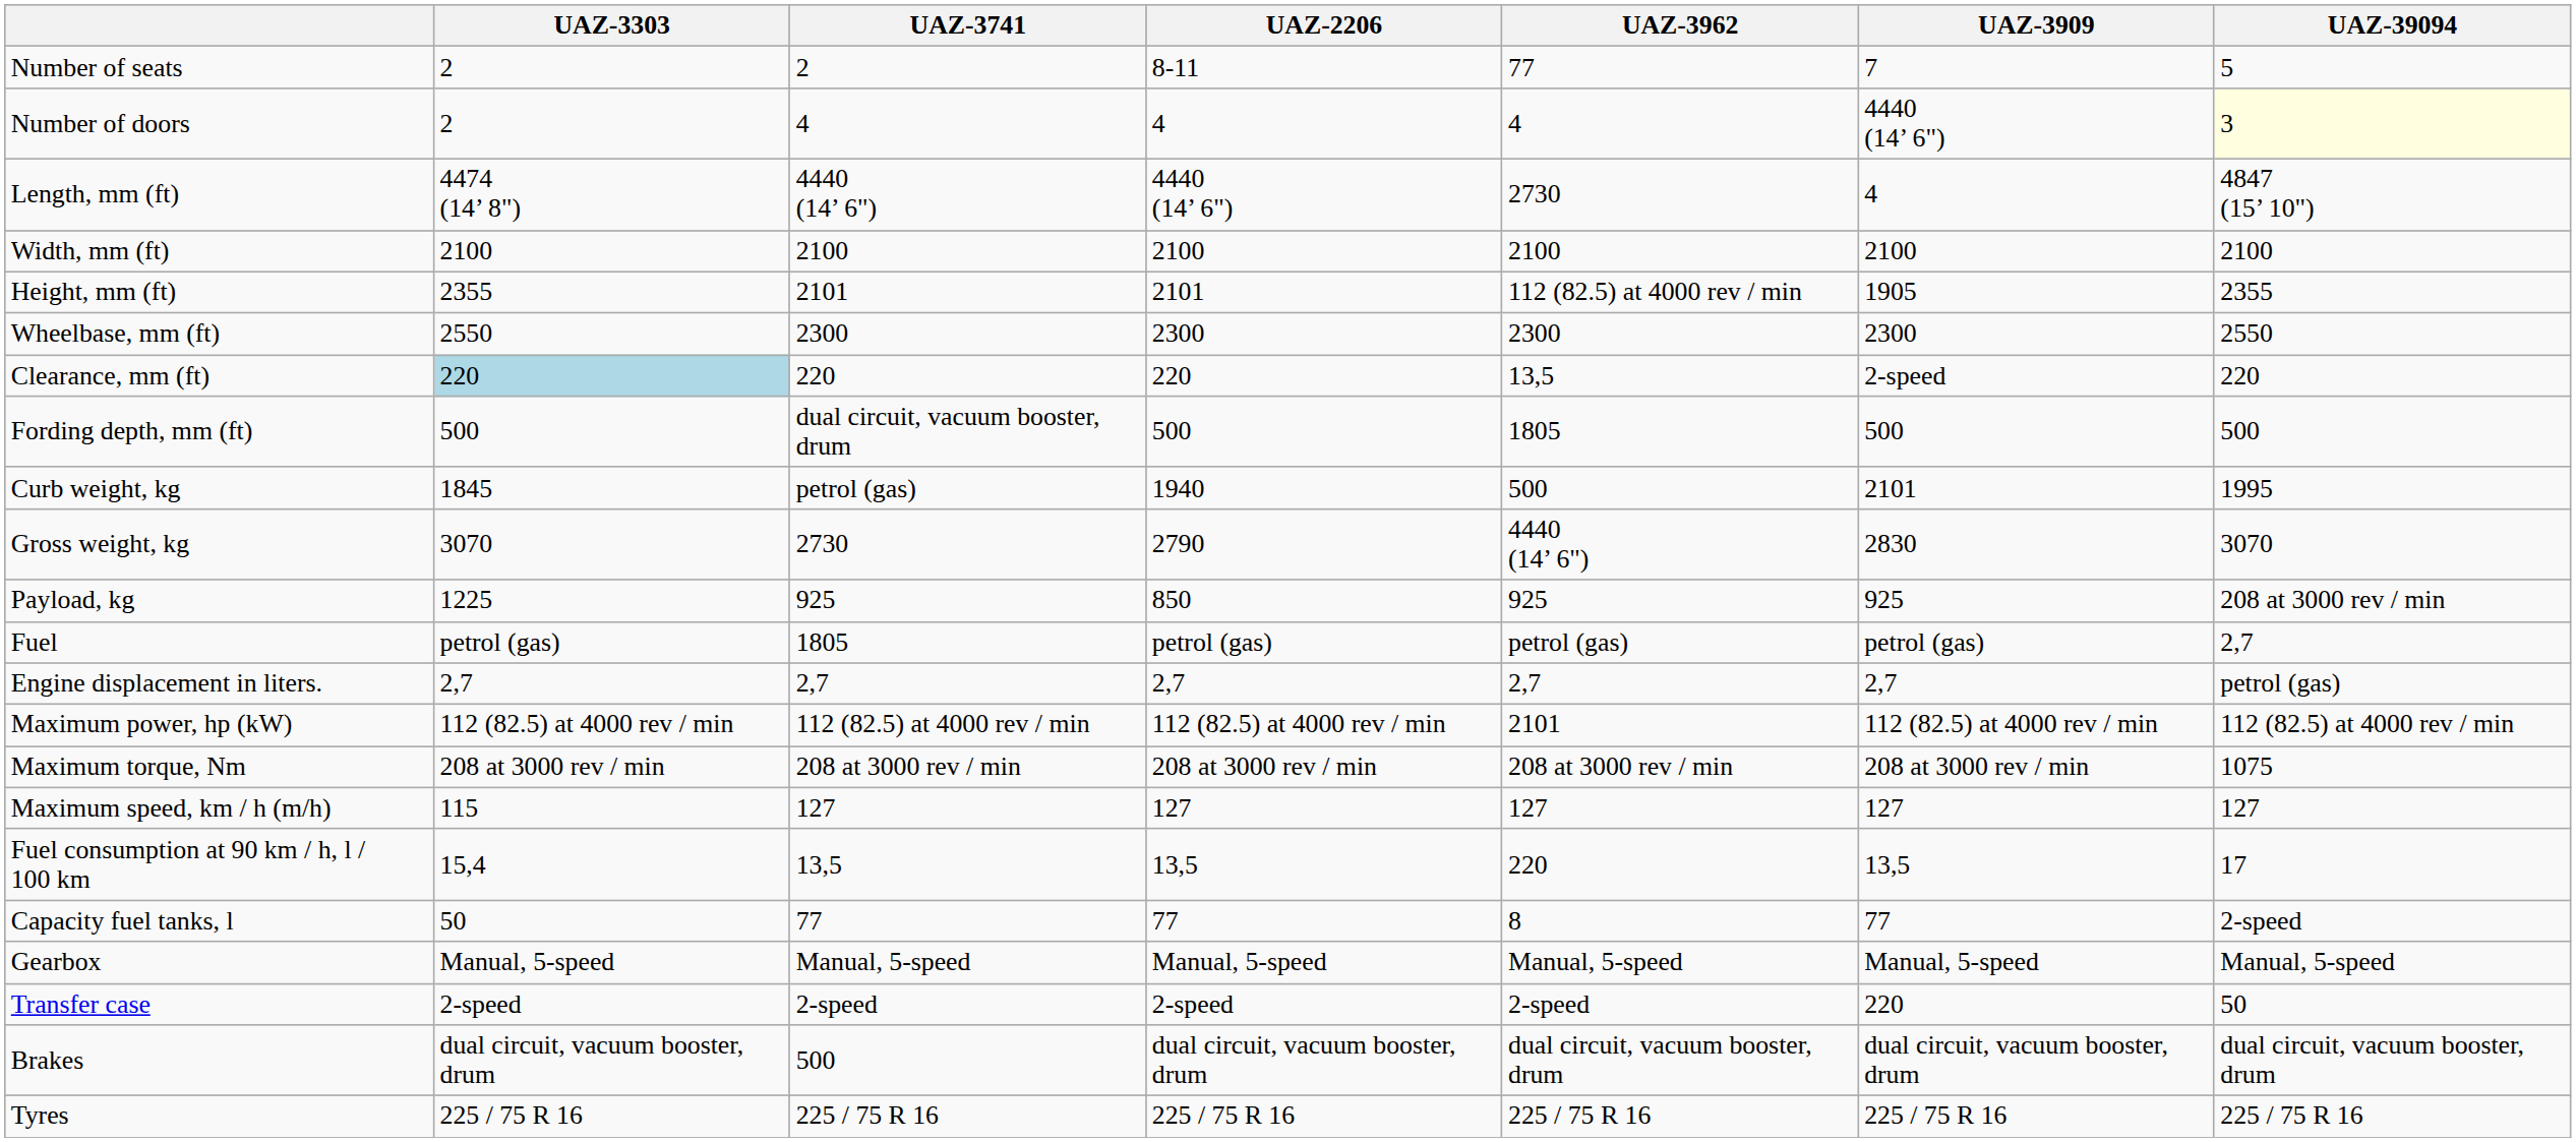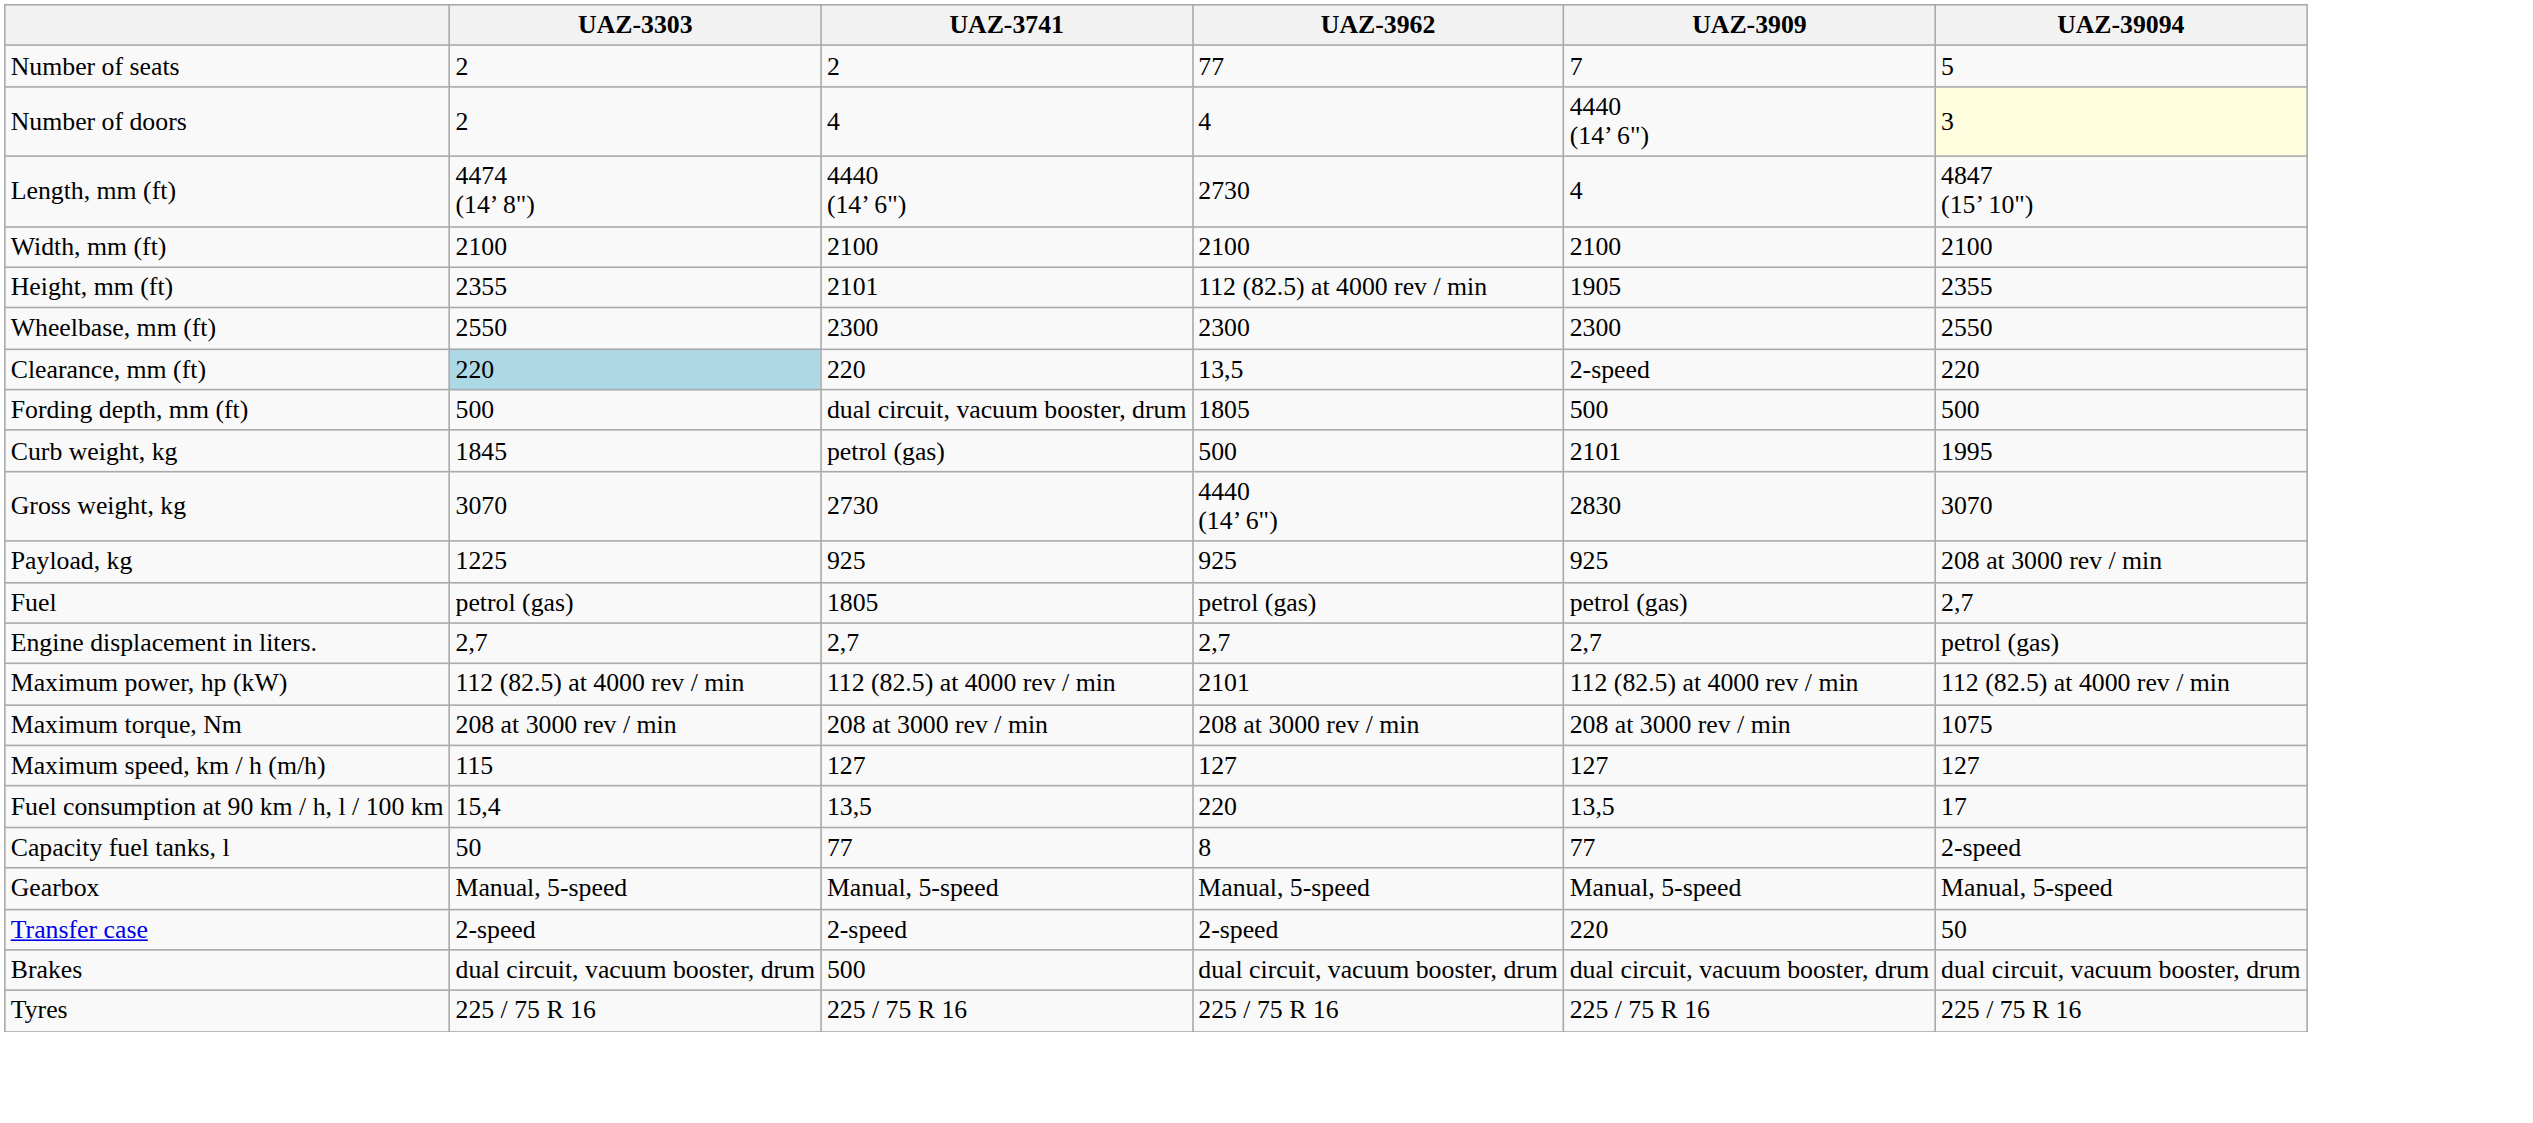- column: UAZ-2206 | 8-11 | 4 | 4440 (14’ 6") | 2100 | 2101 | 2300 | 220 | 500 | 1940 | 2790 | 850 | petrol (gas) | 2,7 | 112 (82.5) at 4000 rev / min | 208 at 3000 rev / min | 127 | 13,5 | 77 | Manual, 5-speed | 2-speed | dual circuit, vacuum booster, drum | 225 / 75 R 16
